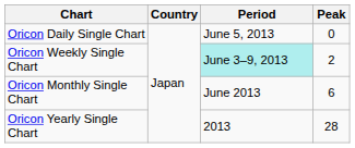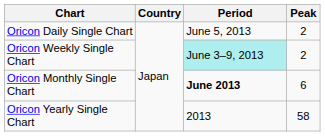Oricon Daily Single Chart | Peak: 0 -> 2
Oricon Monthly Single Chart | Period: normal -> bold
Oricon Yearly Single Chart | Peak: 28 -> 58
